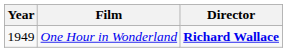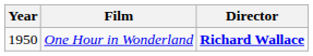One Hour in Wonderland | Year: 1949 -> 1950
